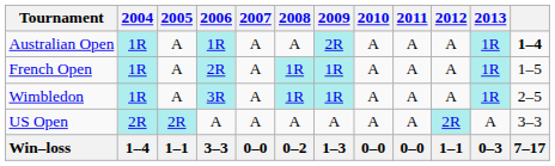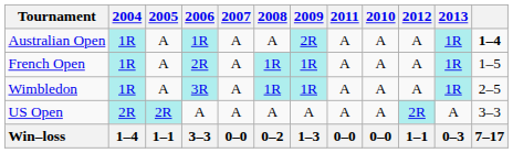columns swapped: 2010 <-> 2011
